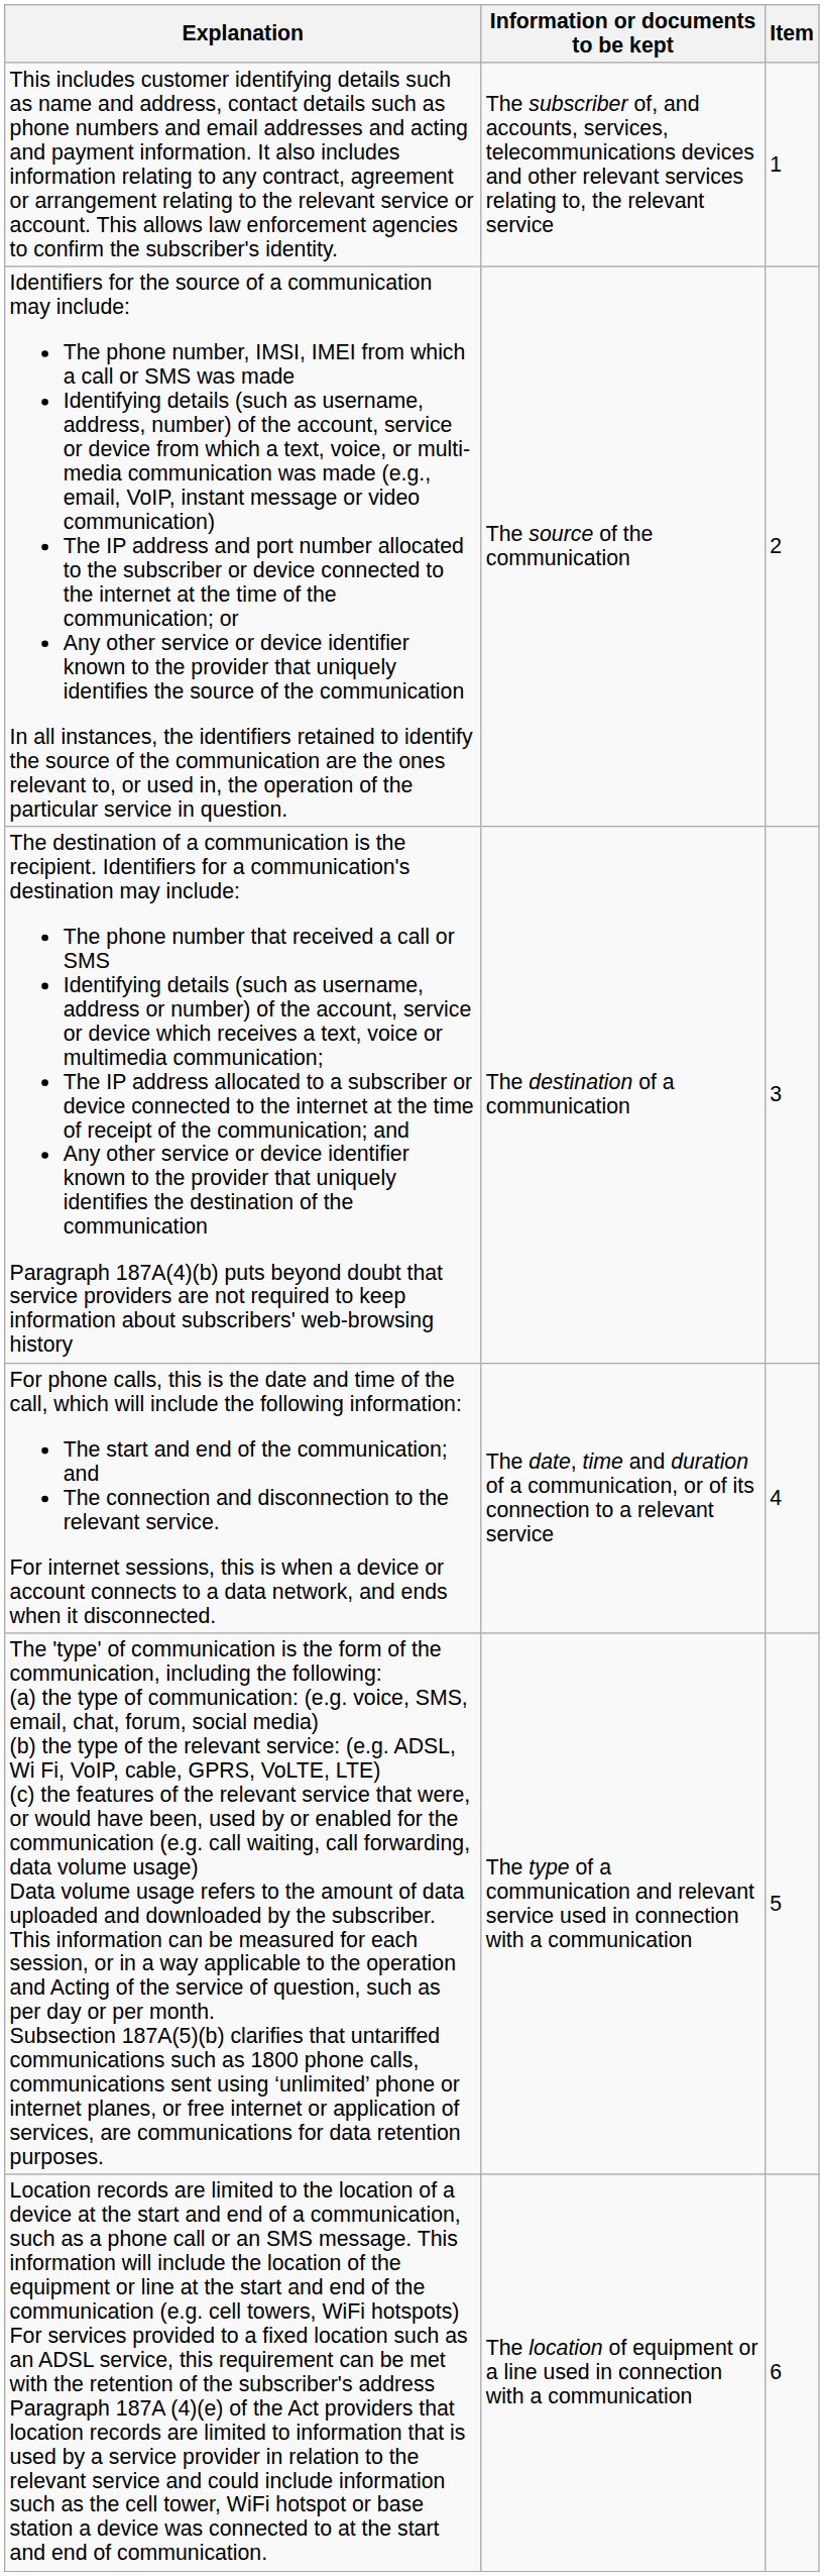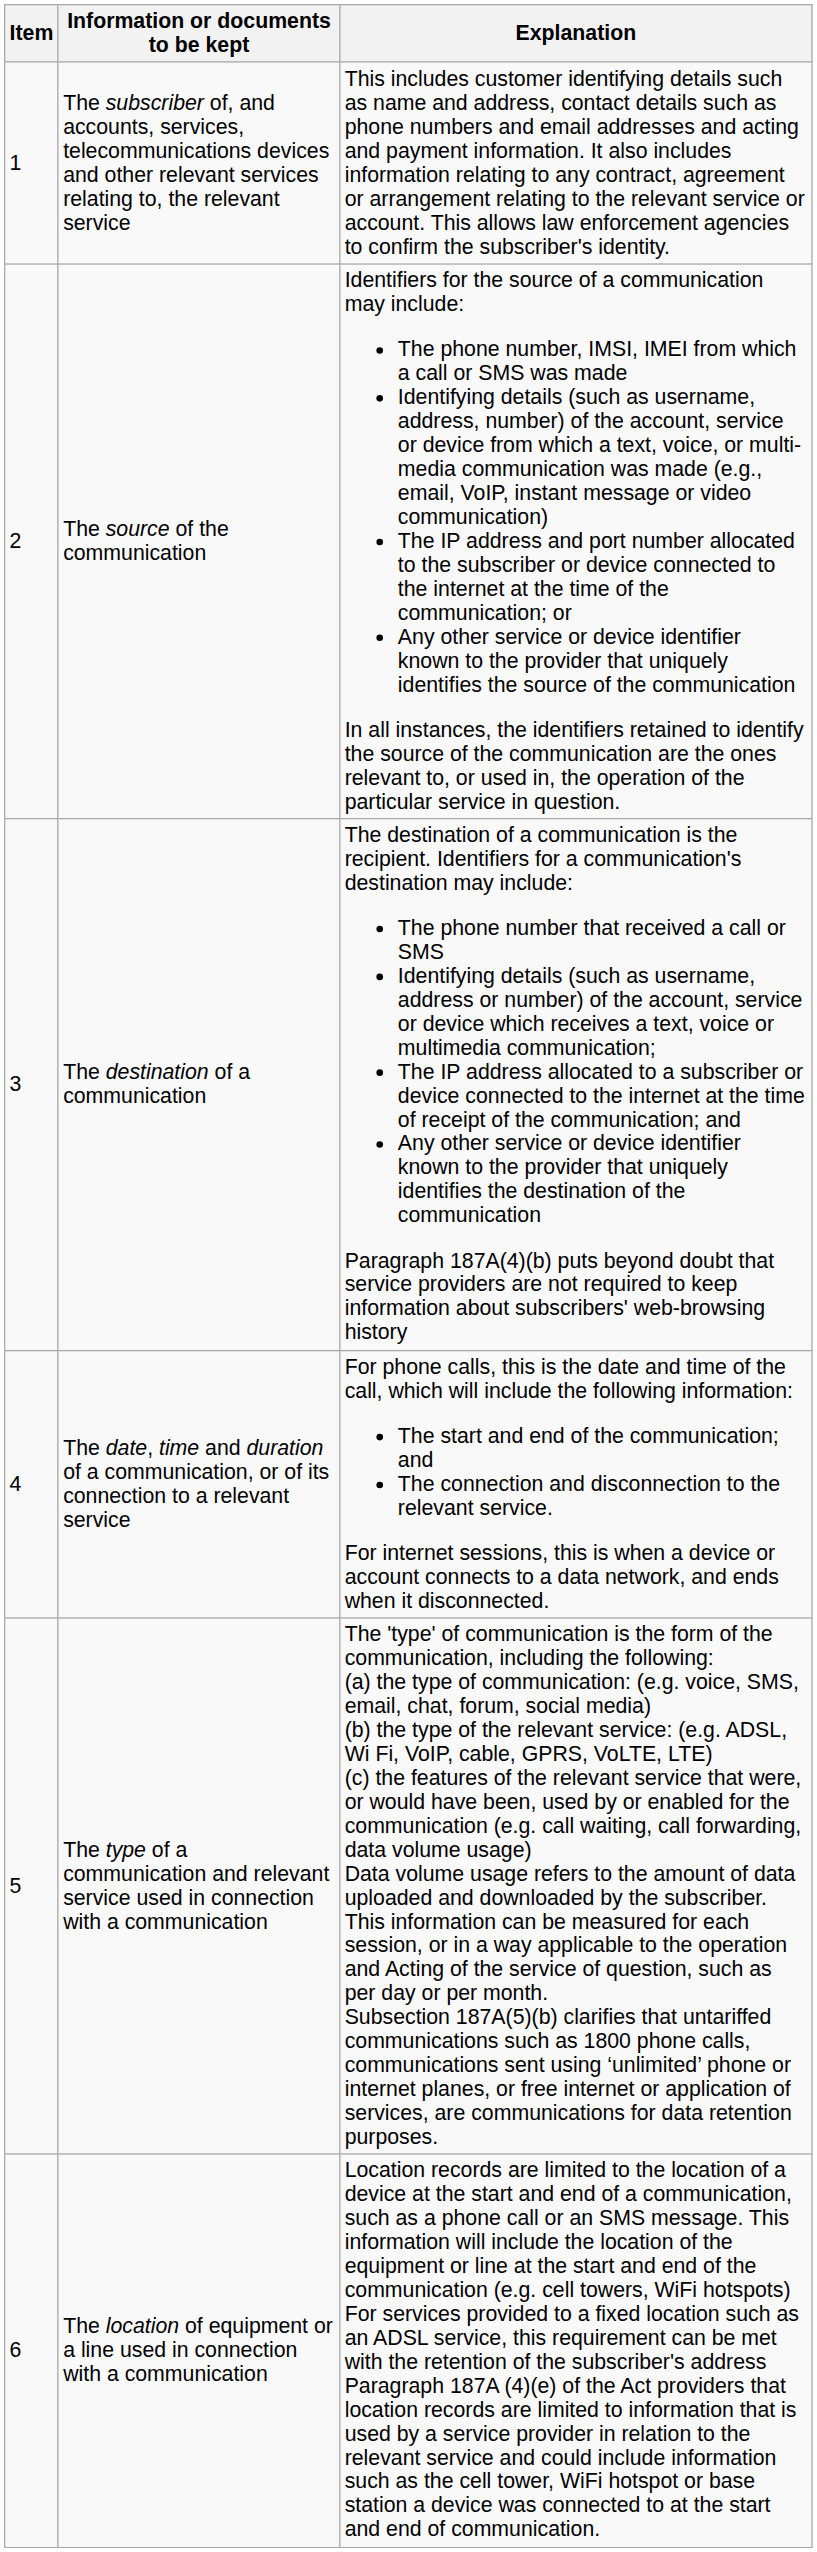columns swapped: Item <-> Explanation
